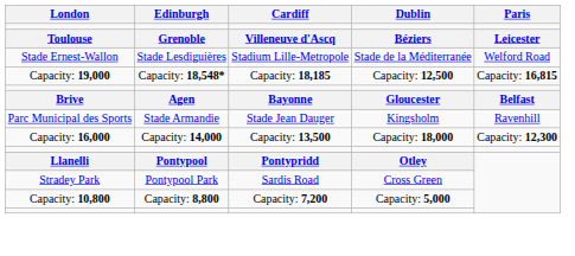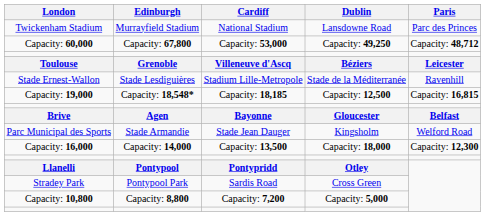+ row: Twickenham Stadium | Murrayfield Stadium | National Stadium | Lansdowne Road | Parc des Princes
+ row: Capacity: 60,000 | Capacity: 67,800 | Capacity: 53,000 | Capacity: 49,250 | Capacity: 48,712
Stade Ernest-Wallon | Paris: Welford Road -> Ravenhill
Parc Municipal des Sports | Paris: Ravenhill -> Welford Road
